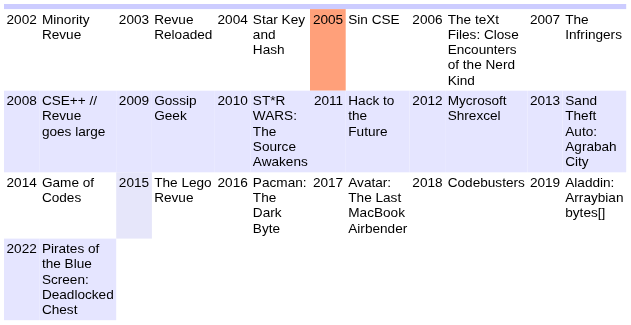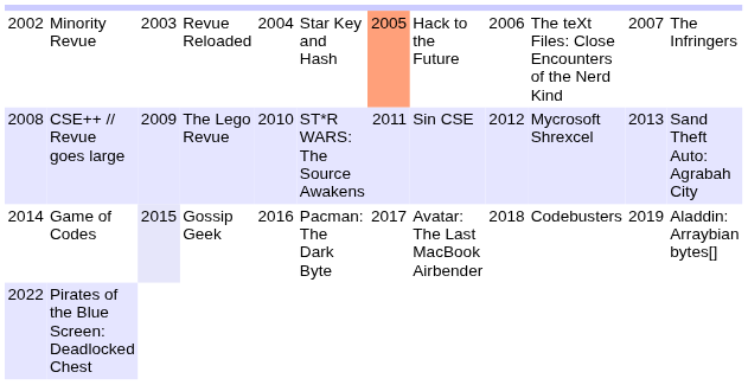Minority Revue | column 8: Sin CSE -> Hack to the Future
CSE++ // Revue goes large | column 4: Gossip Geek -> The Lego Revue
CSE++ // Revue goes large | column 8: Hack to the Future -> Sin CSE
Game of Codes | column 4: The Lego Revue -> Gossip Geek
